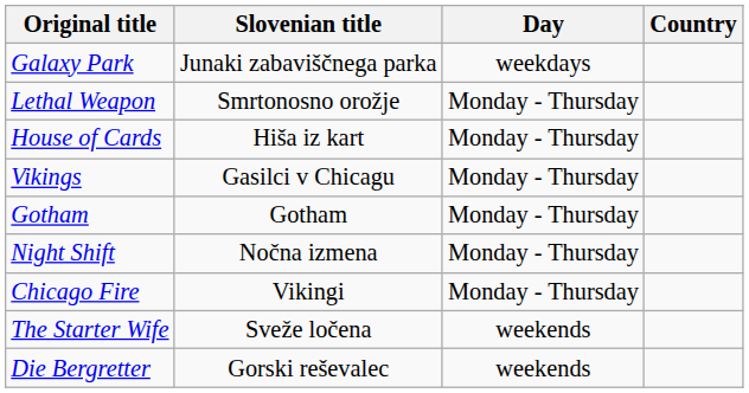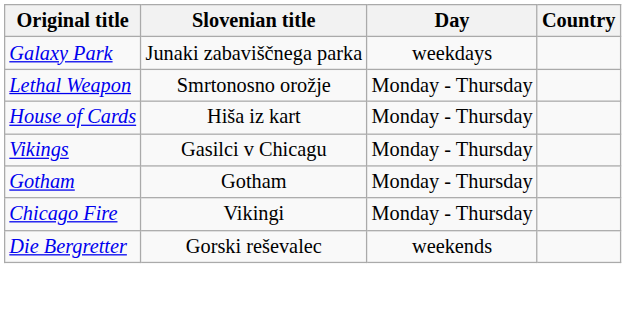- row: Night Shift | Nočna izmena | Monday - Thursday
- row: The Starter Wife | Sveže ločena | weekends
